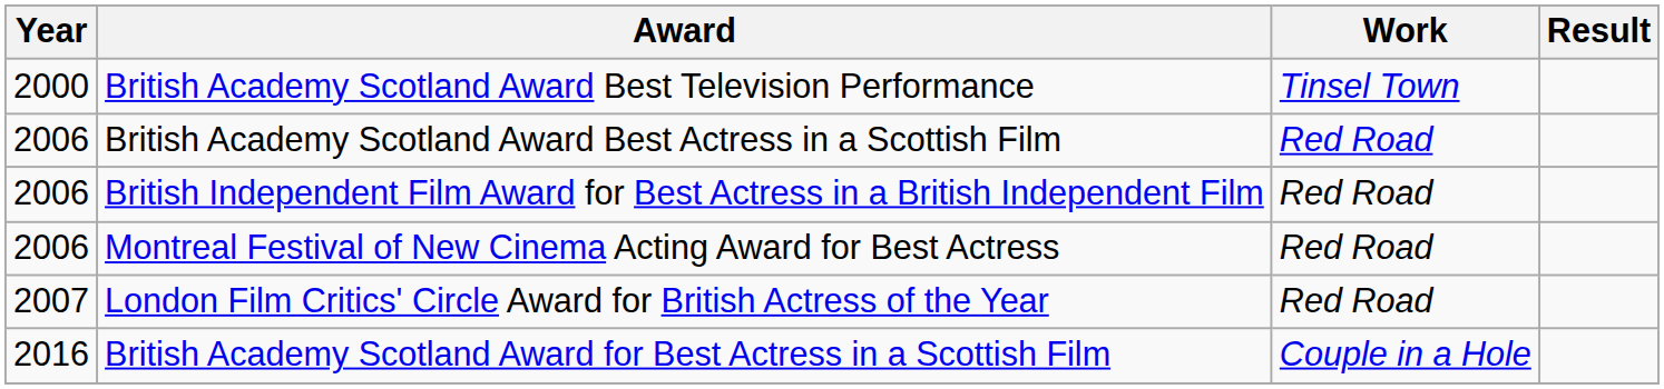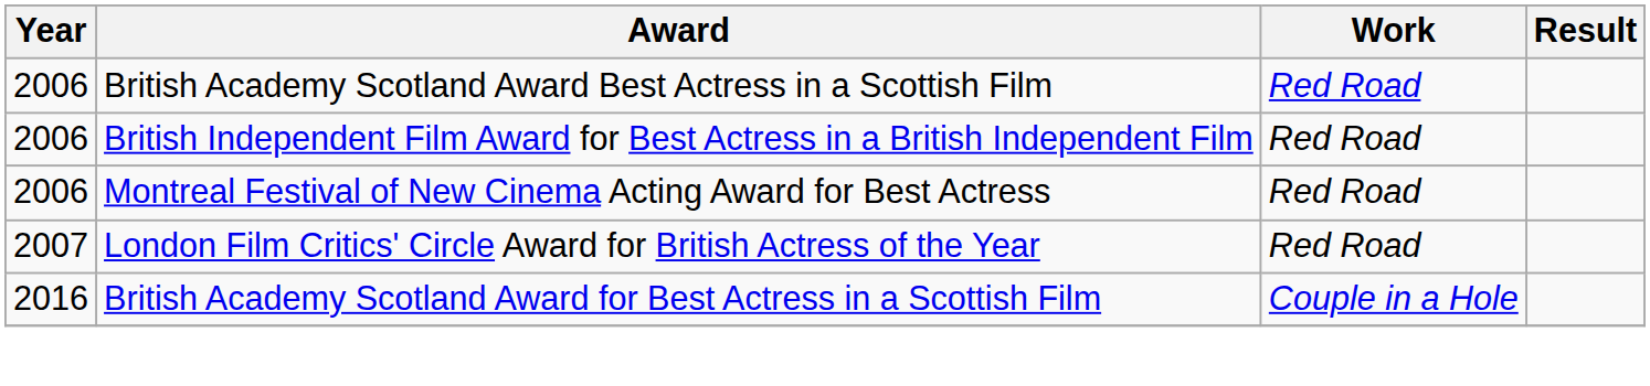- row: 2000 | British Academy Scotland Award Best Television Performance | Tinsel Town
